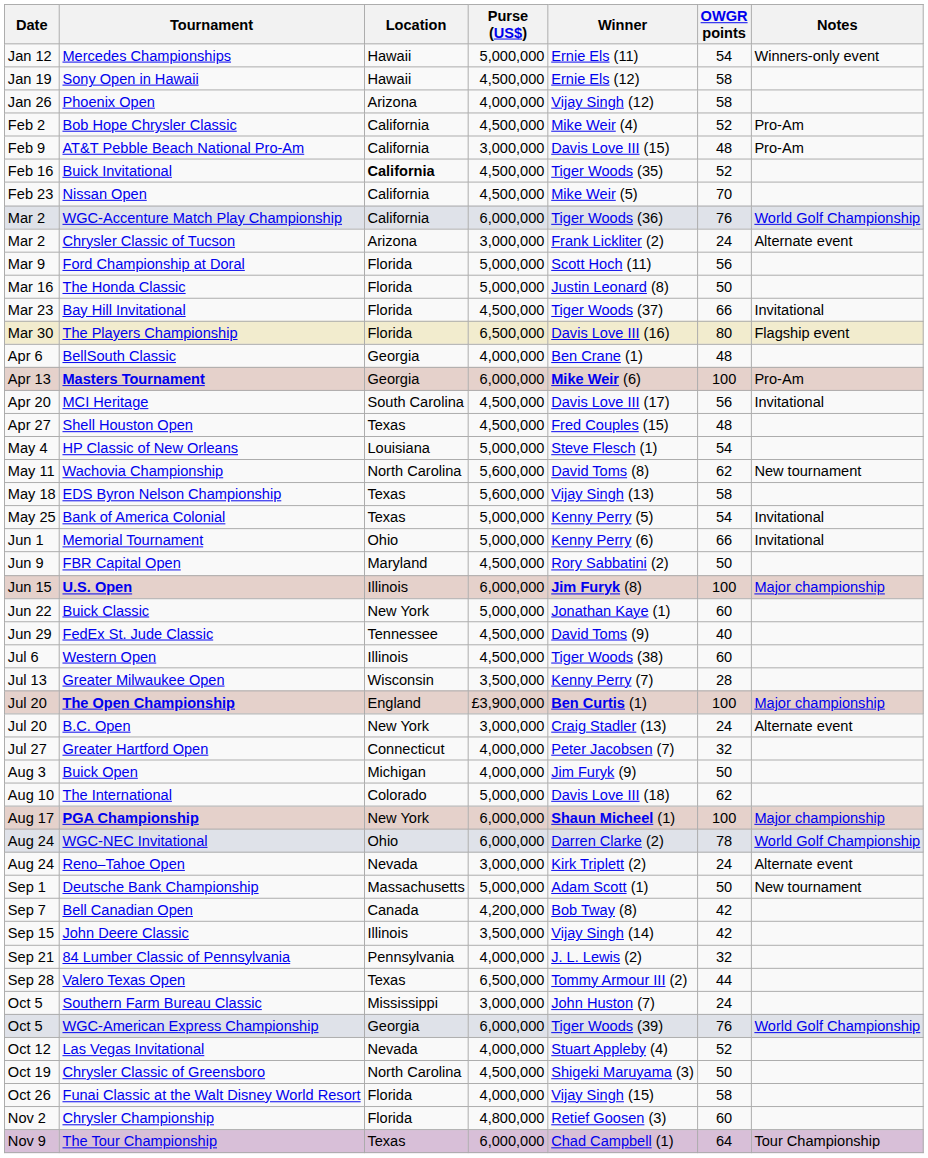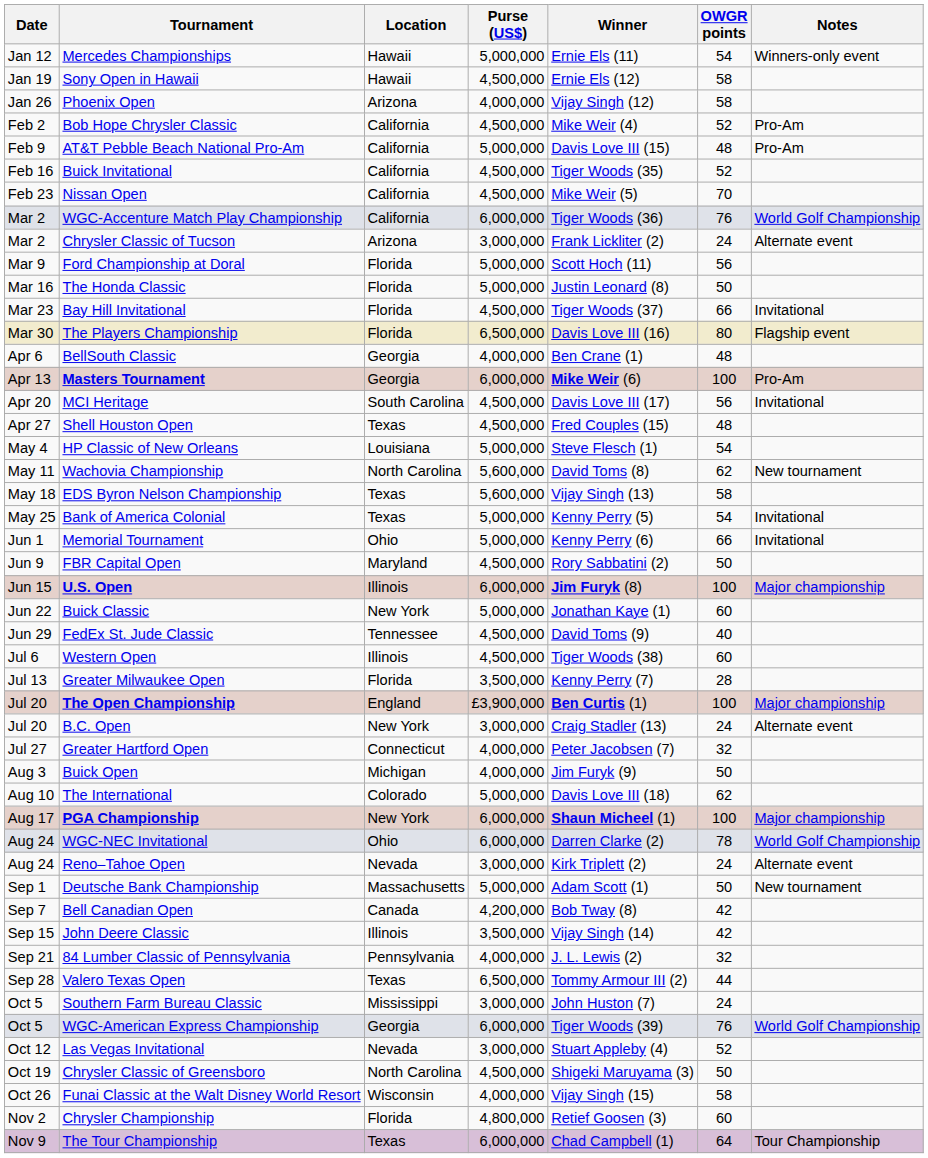AT&T Pebble Beach National Pro-Am | Purse (US$): 3,000,000 -> 5,000,000
Buick Invitational | Location: bold -> normal
Greater Milwaukee Open | Location: Wisconsin -> Florida
Las Vegas Invitational | Purse (US$): 4,000,000 -> 3,000,000
Funai Classic at the Walt Disney World Resort | Location: Florida -> Wisconsin
